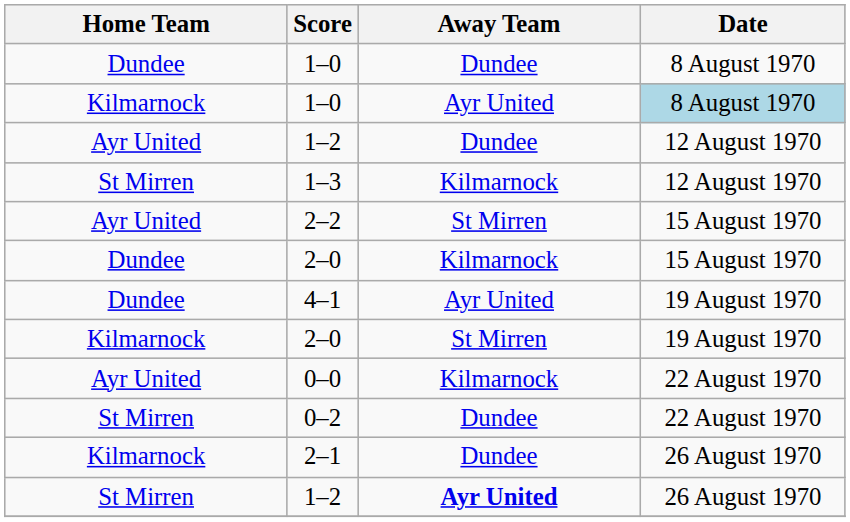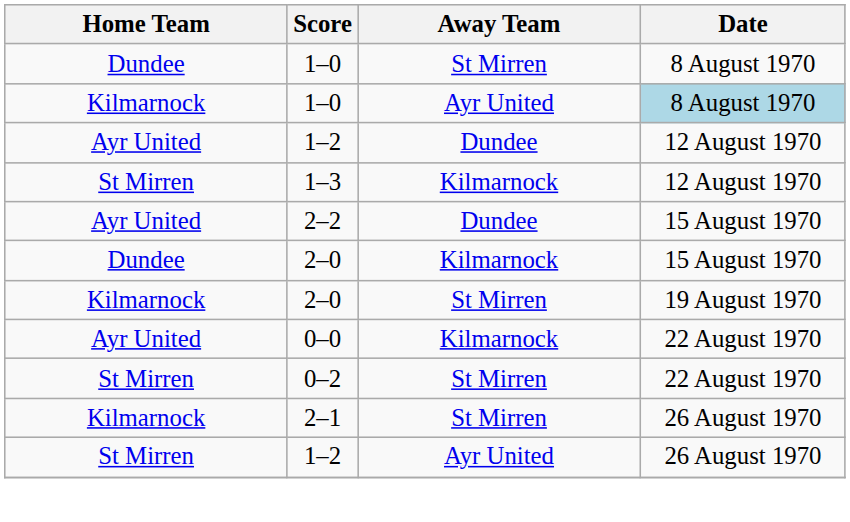Dundee / 1–0 | Away Team: Dundee -> St Mirren
2–2 | Away Team: St Mirren -> Dundee
- row: Dundee | 4–1 | Ayr United | 19 August 1970
0–2 | Away Team: Dundee -> St Mirren
2–1 | Away Team: Dundee -> St Mirren
St Mirren / 1–2 | Away Team: bold -> normal
